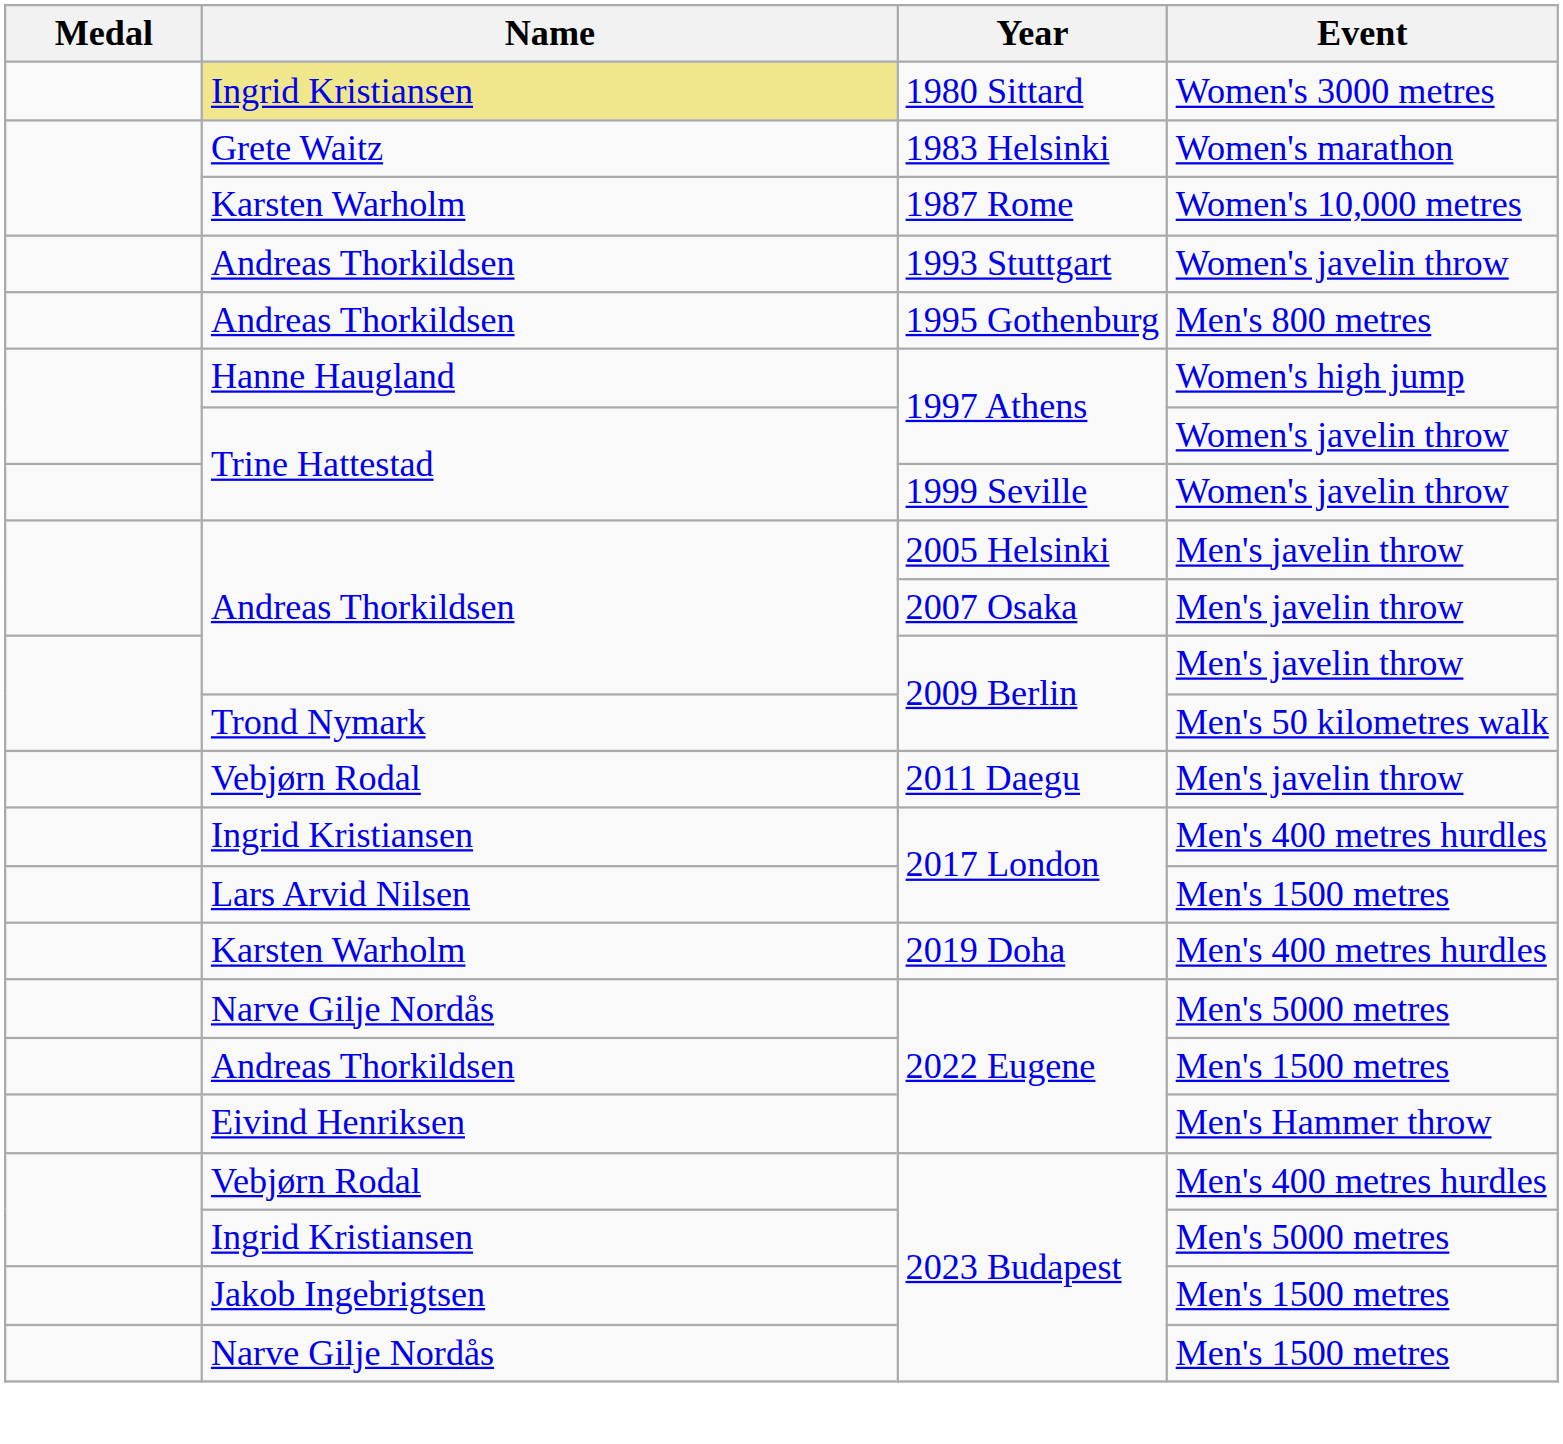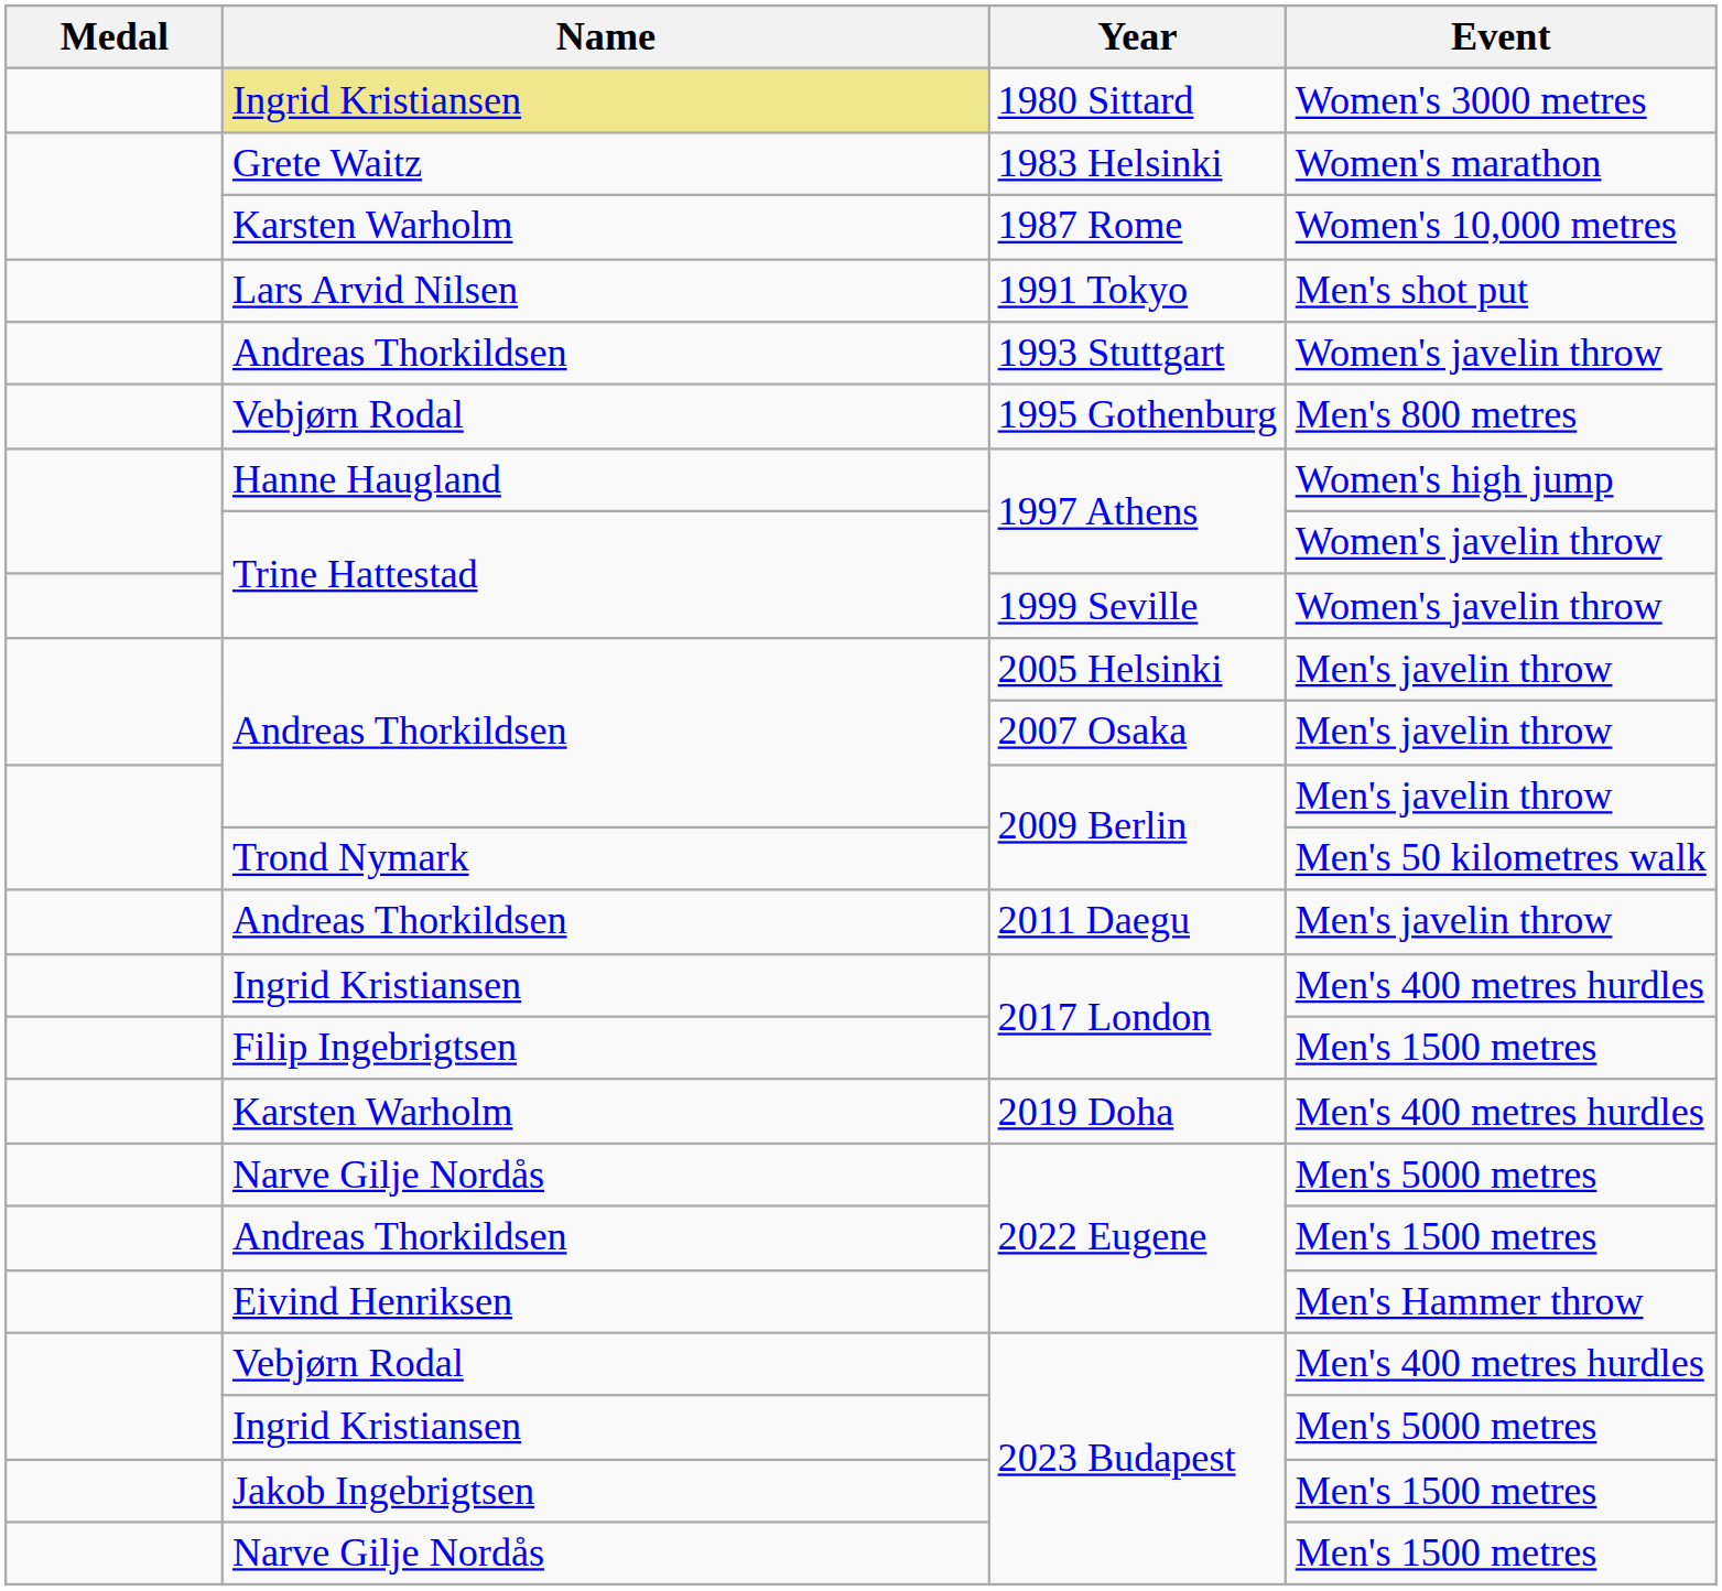+ row: Lars Arvid Nilsen | 1991 Tokyo | Men's shot put
1995 Gothenburg | Name: Andreas Thorkildsen -> Vebjørn Rodal
2011 Daegu | Name: Vebjørn Rodal -> Andreas Thorkildsen
2017 London / Men's 1500 metres | Name: Lars Arvid Nilsen -> Filip Ingebrigtsen
